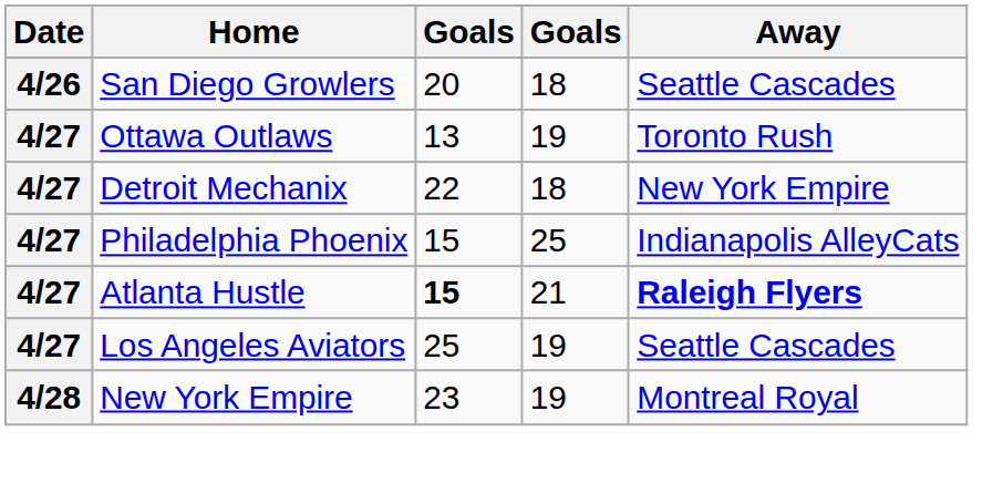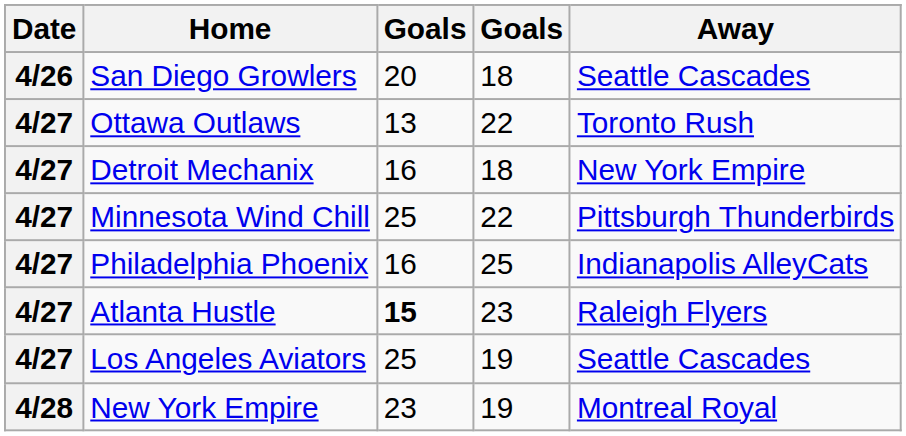Ottawa Outlaws | column 4: 19 -> 22
Detroit Mechanix | column 3: 22 -> 16
+ row: 4/27 | Minnesota Wind Chill | 25 | 22 | Pittsburgh Thunderbirds
Philadelphia Phoenix | column 3: 15 -> 16
Atlanta Hustle | column 4: 21 -> 23
Atlanta Hustle | Away: bold -> normal
